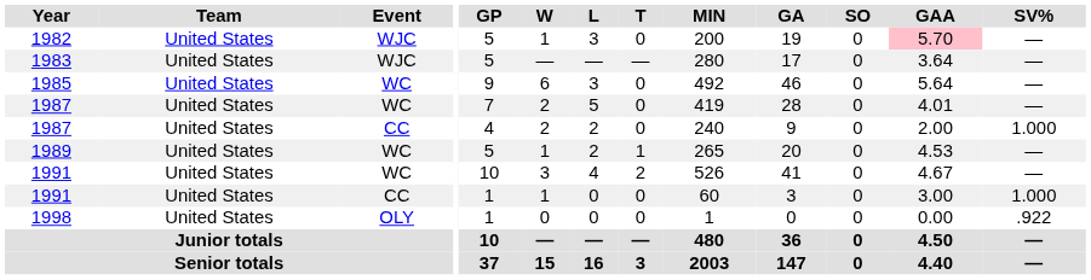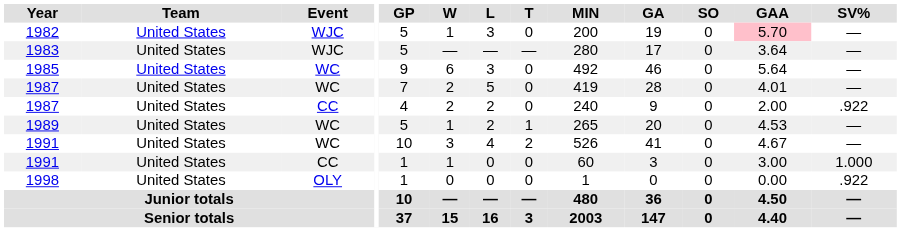1987 / CC | SV%: 1.000 -> .922
